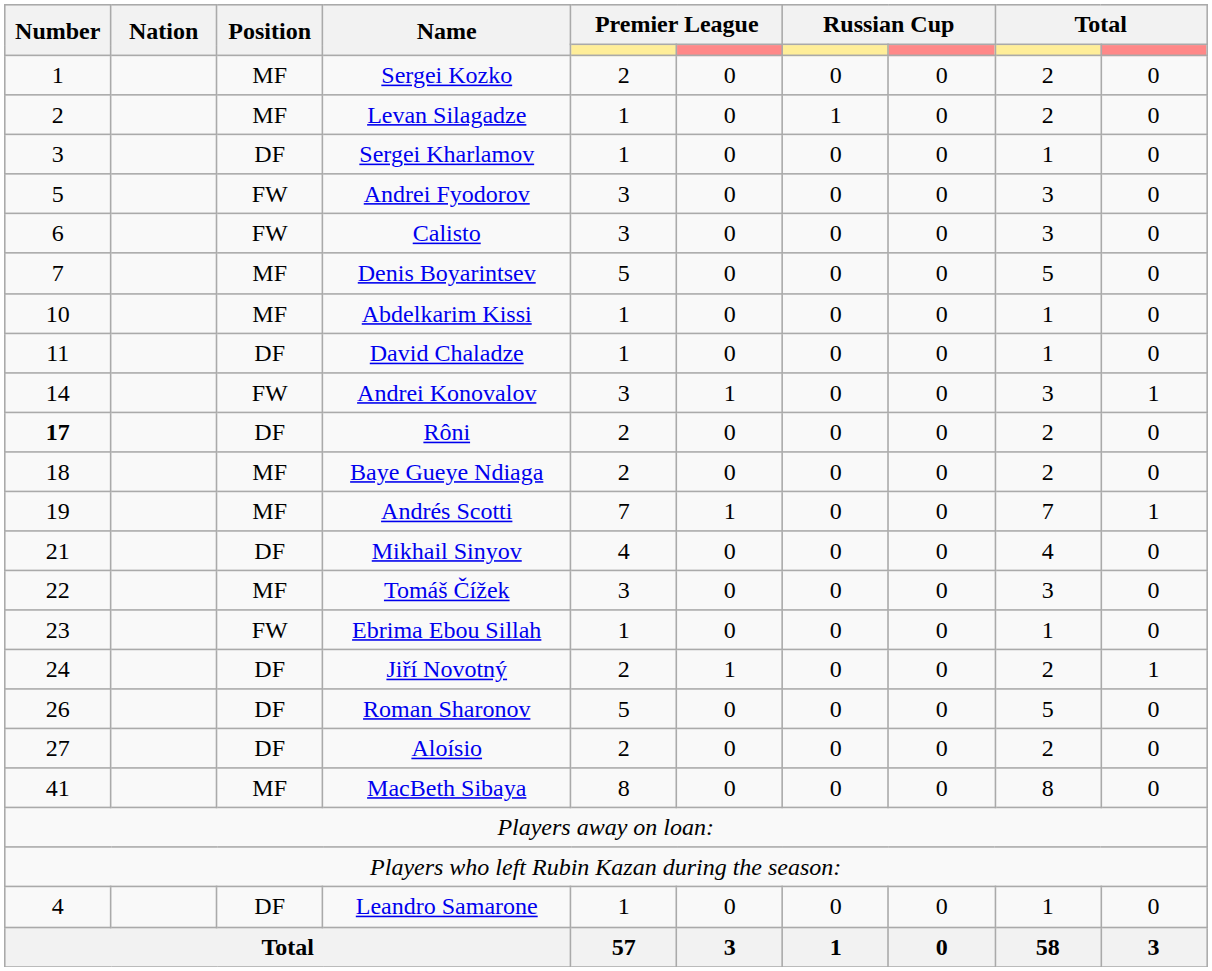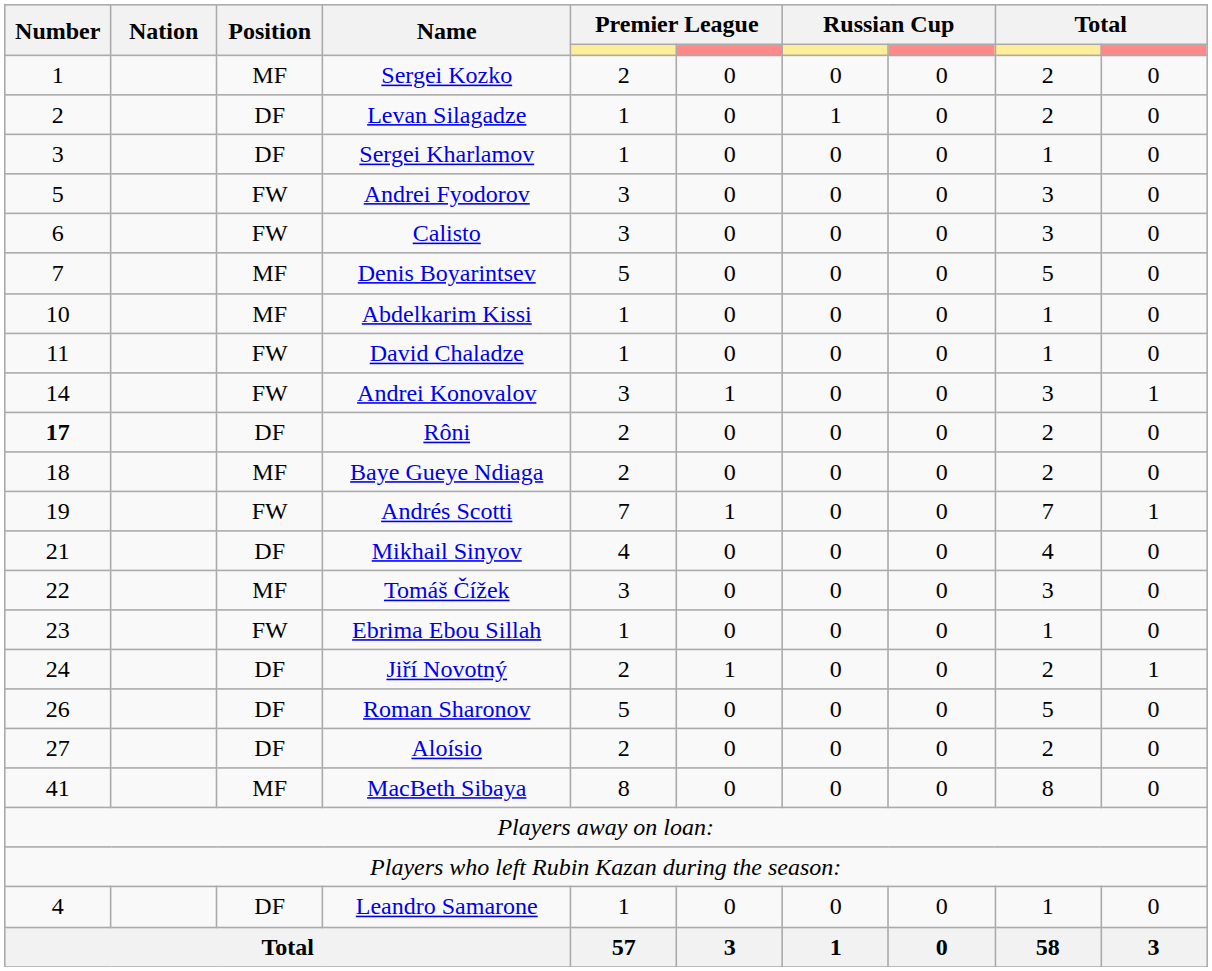Levan Silagadze | Position: MF -> DF
David Chaladze | Position: DF -> FW
Andrés Scotti | Position: MF -> FW
